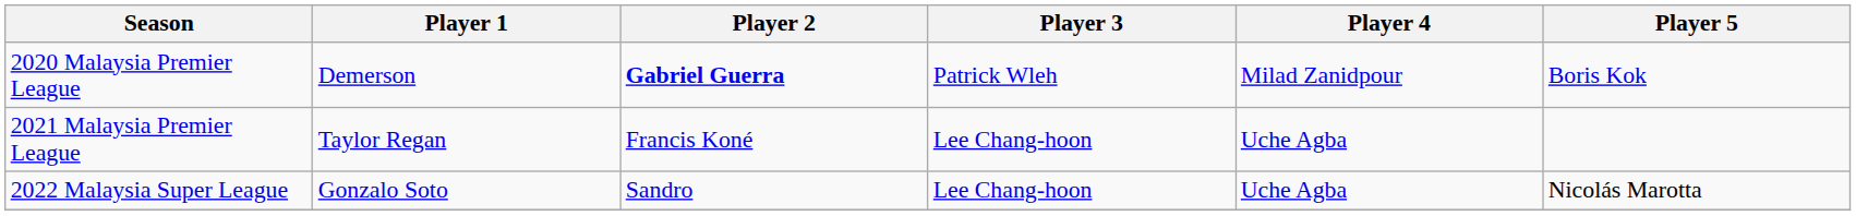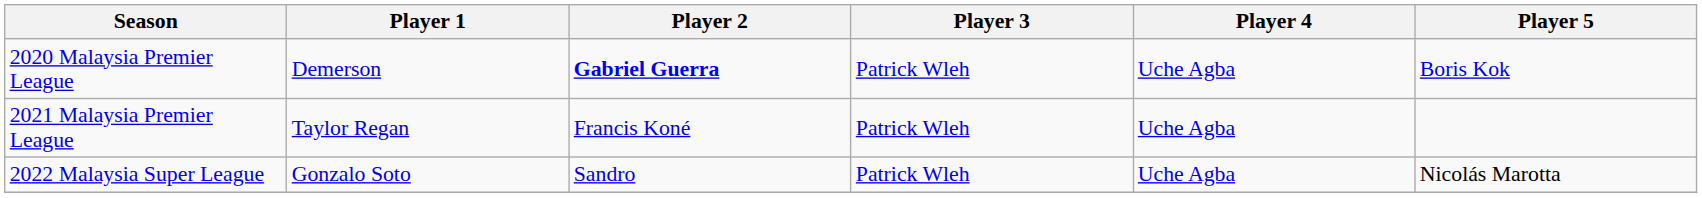2020 Malaysia Premier League | Player 4: Milad Zanidpour -> Uche Agba
2021 Malaysia Premier League | Player 3: Lee Chang-hoon -> Patrick Wleh
2022 Malaysia Super League | Player 3: Lee Chang-hoon -> Patrick Wleh
